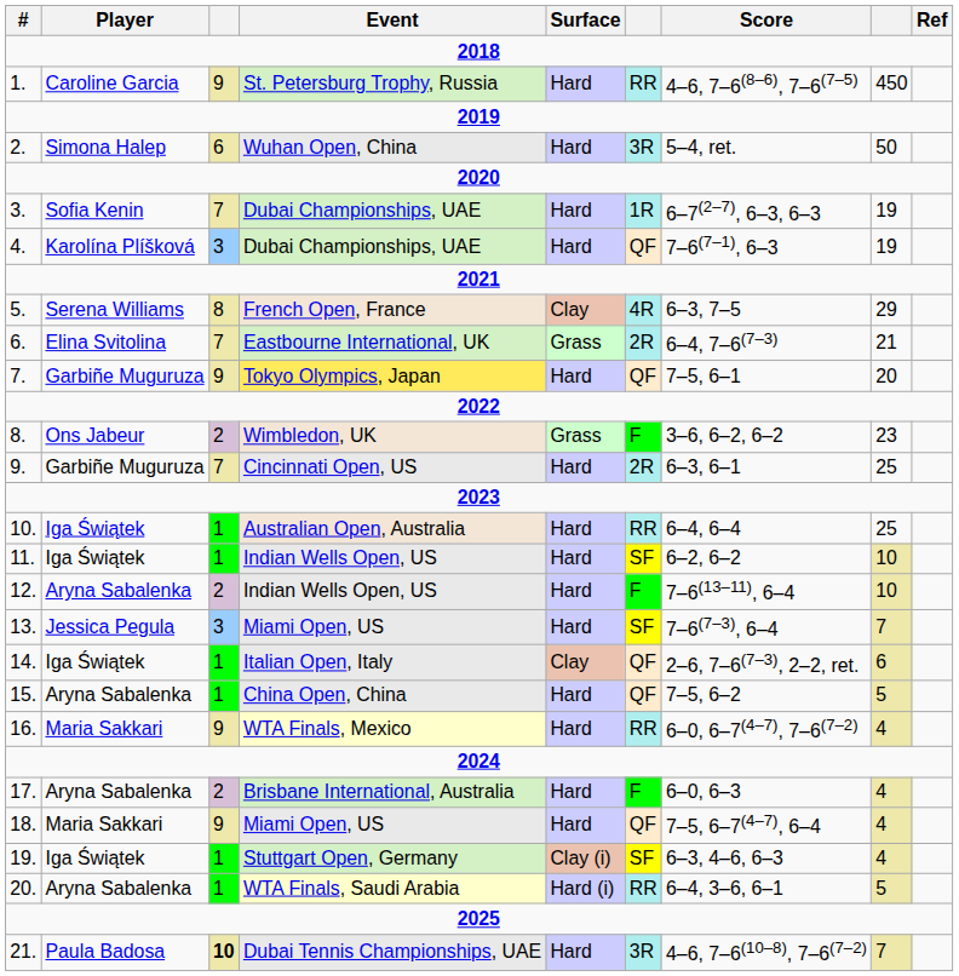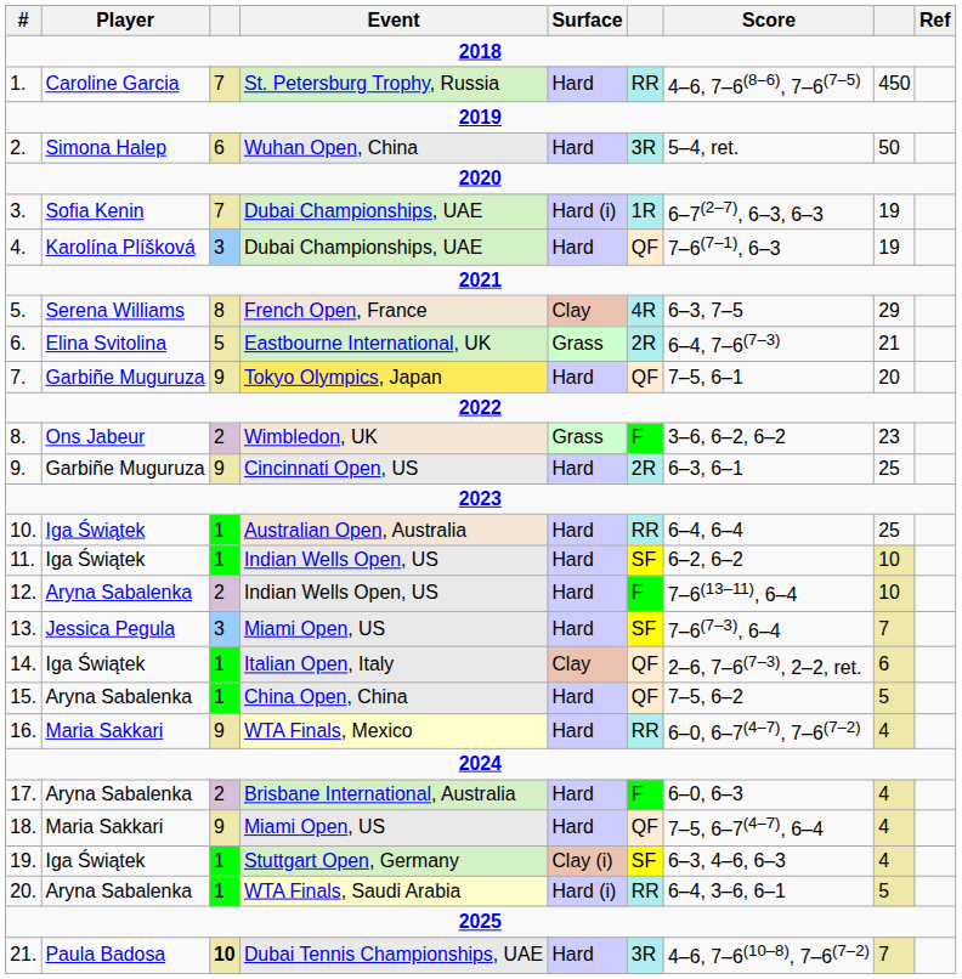1. | column 3: 9 -> 7
3. | Surface: Hard -> Hard (i)
6. | column 3: 7 -> 5
9. | column 3: 7 -> 9
